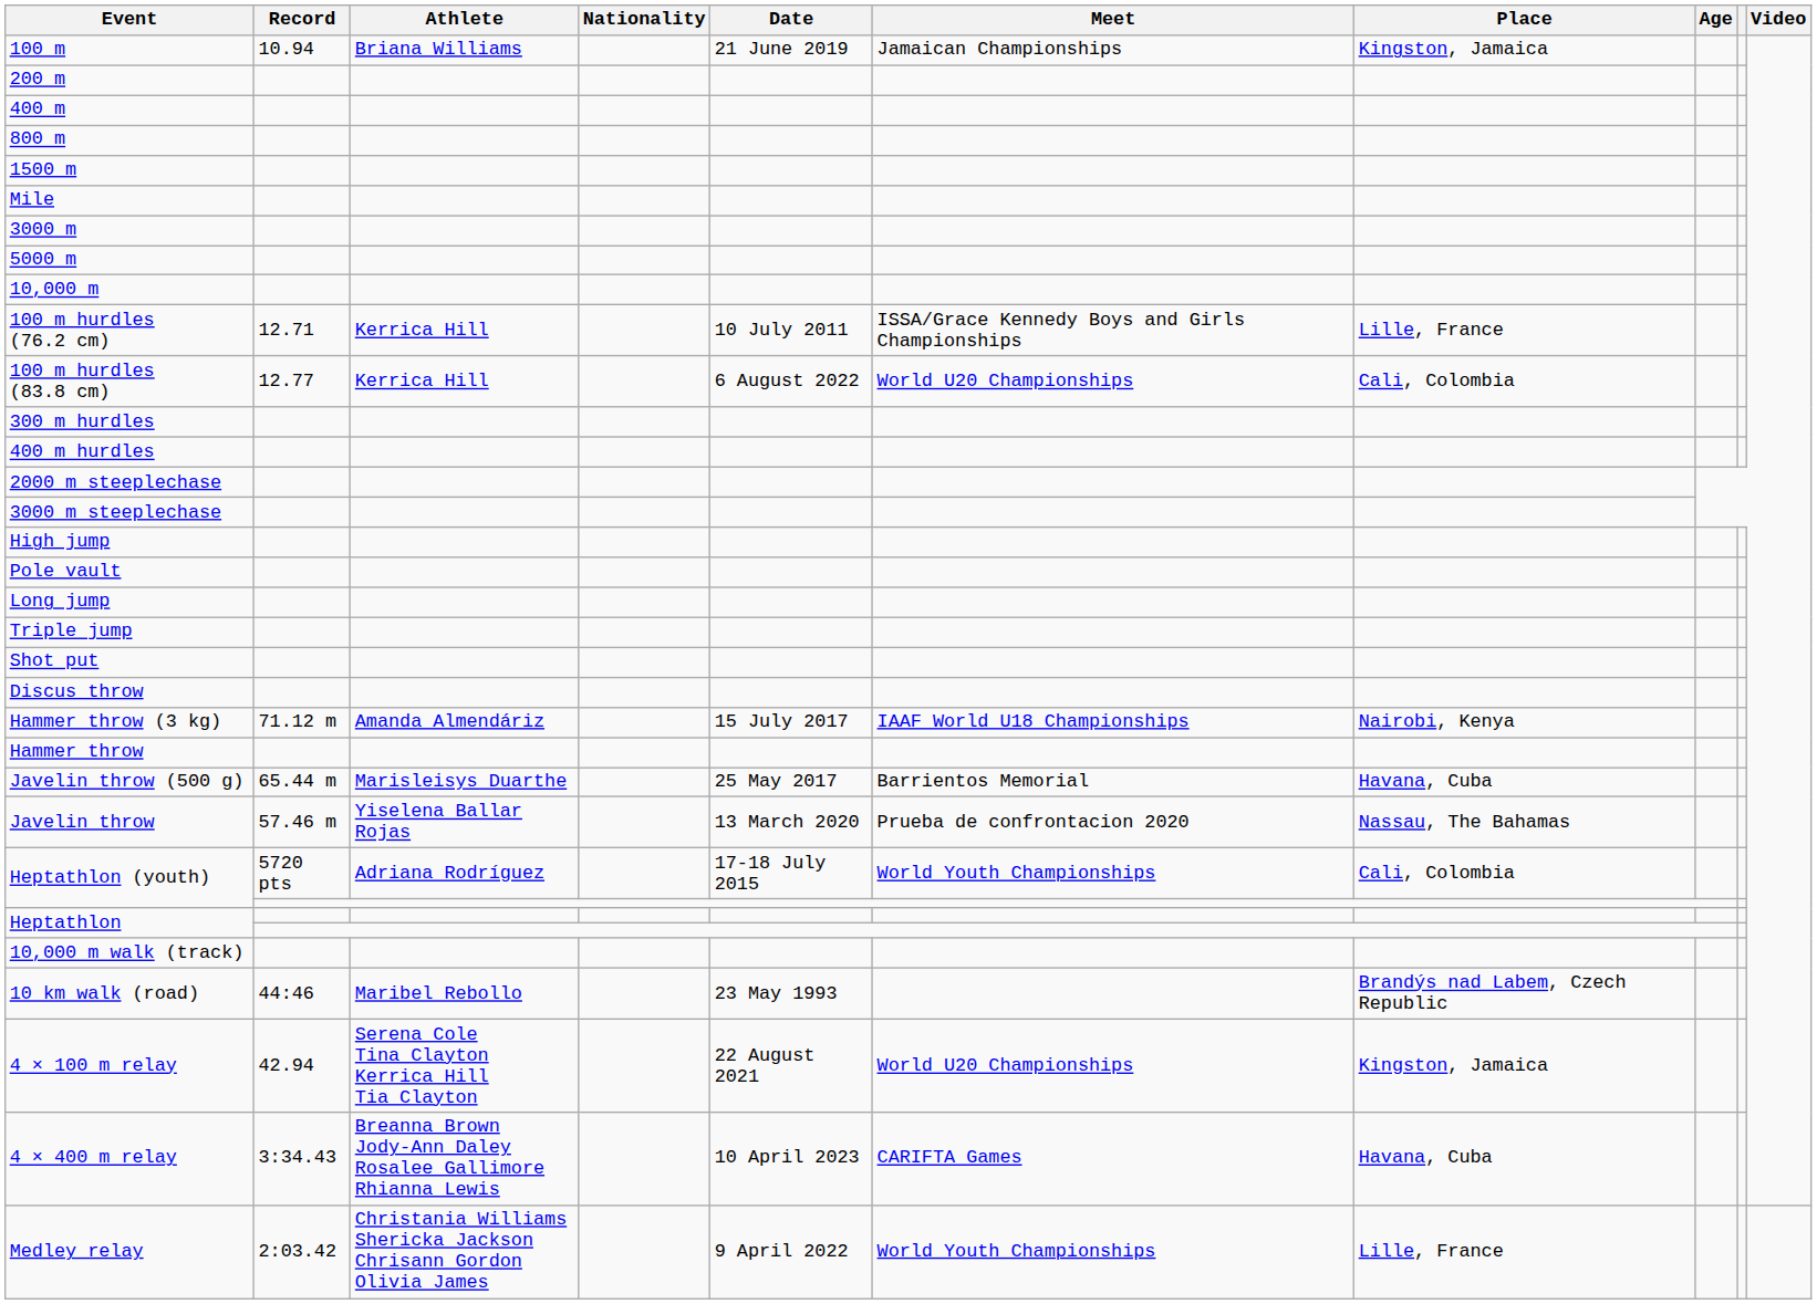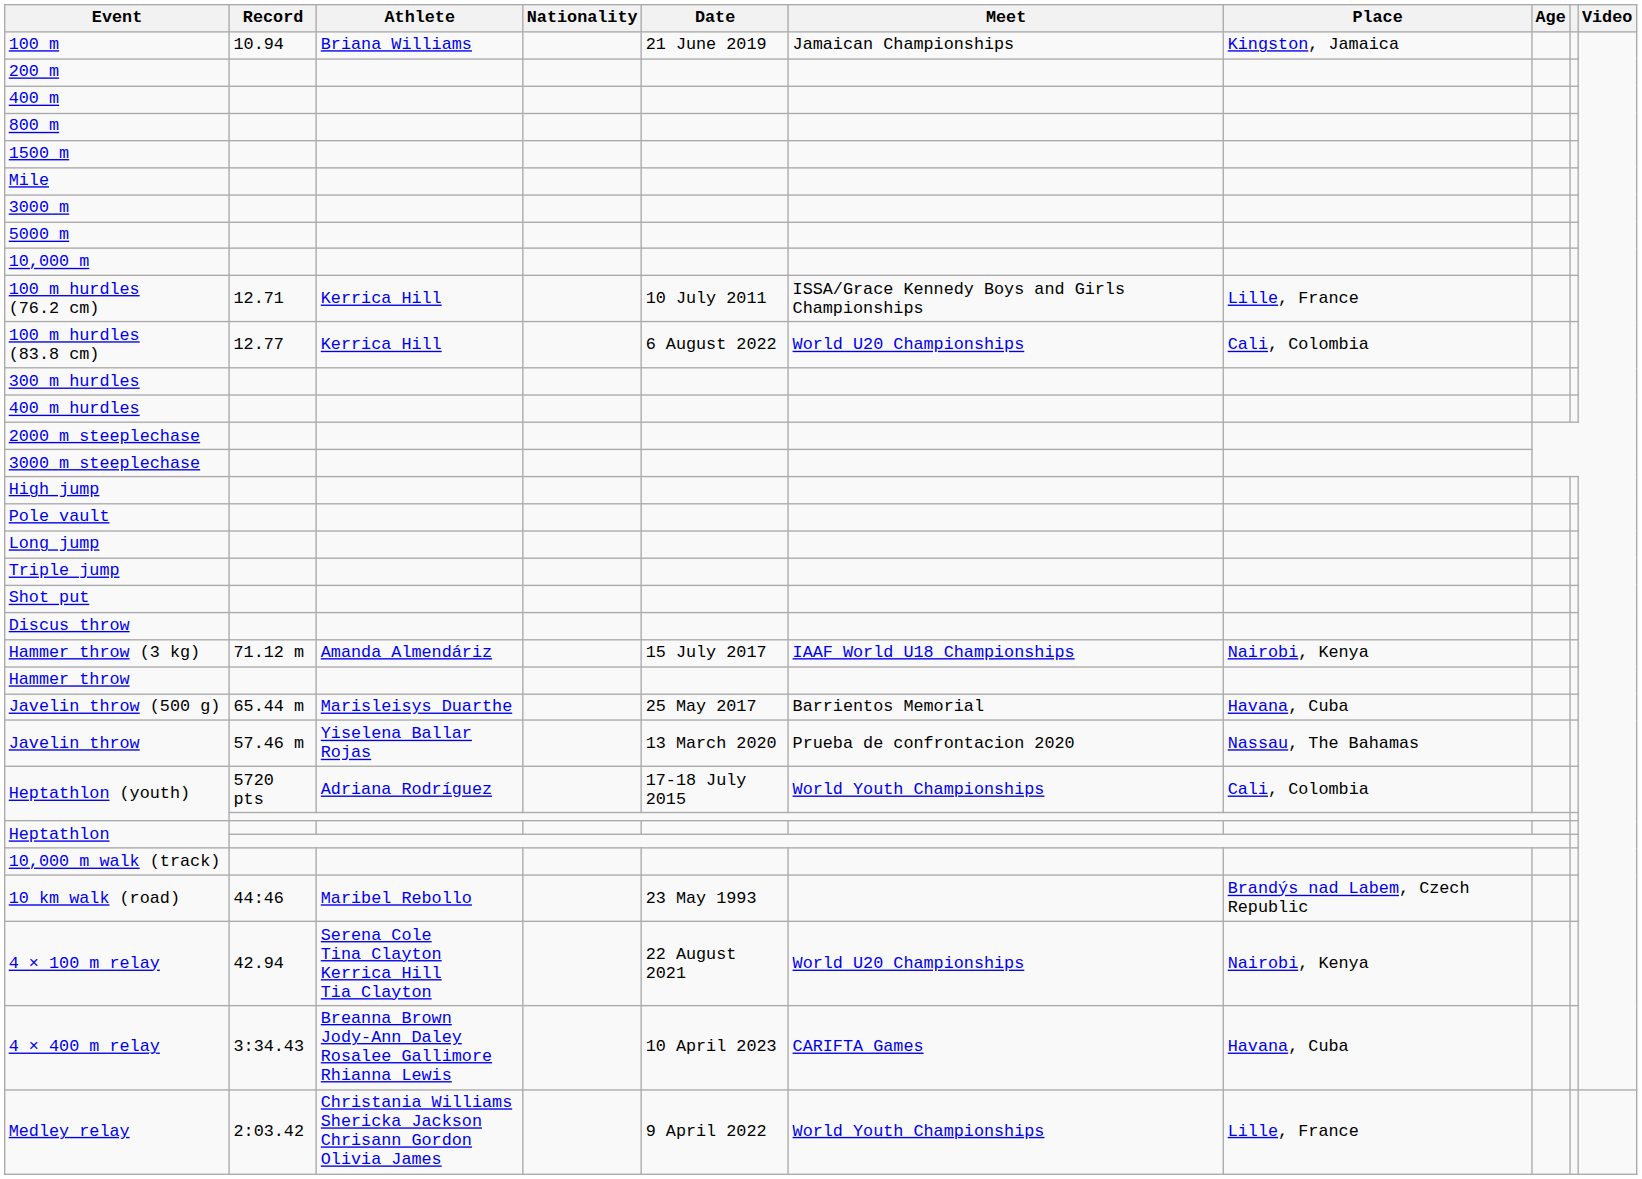4 × 100 m relay | Place: Kingston, Jamaica -> Nairobi, Kenya
